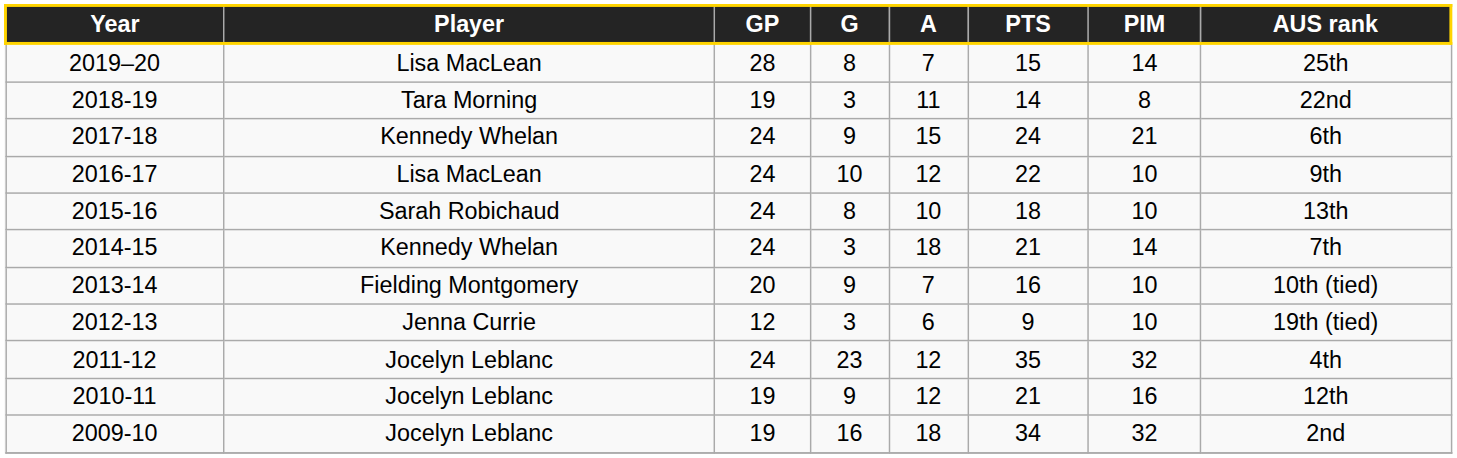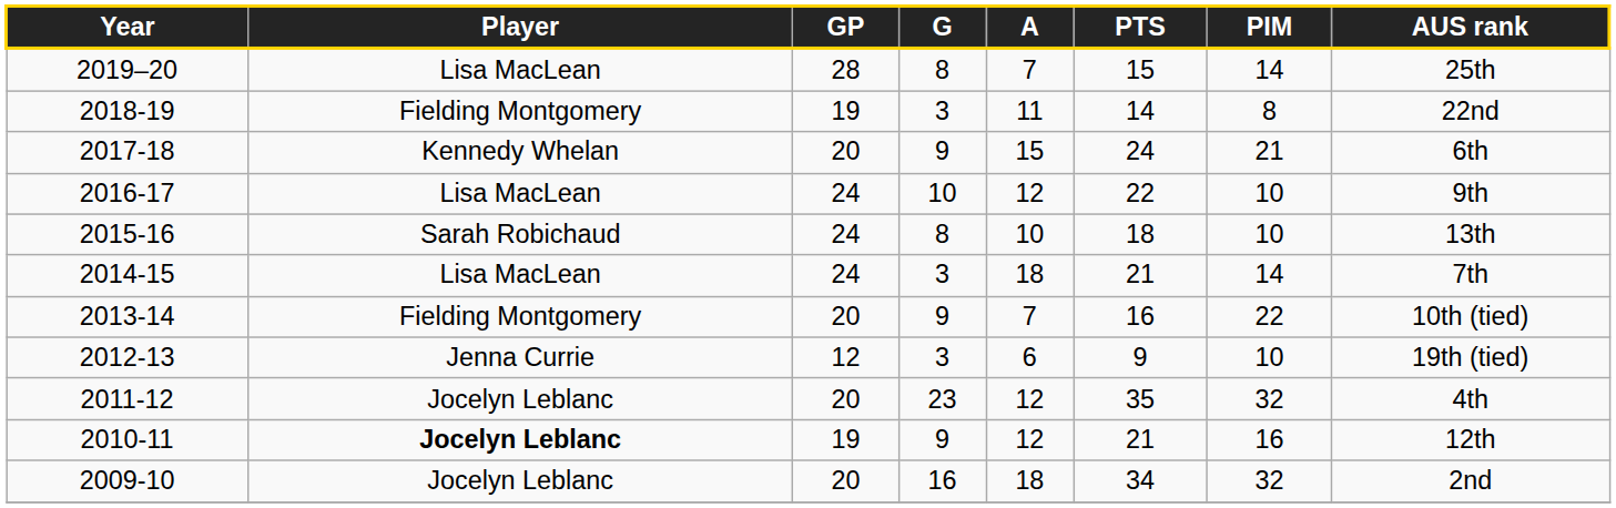2018-19 | Player: Tara Morning -> Fielding Montgomery
2017-18 | GP: 24 -> 20
2014-15 | Player: Kennedy Whelan -> Lisa MacLean
2013-14 | PIM: 10 -> 22
2011-12 | GP: 24 -> 20
2010-11 | Player: normal -> bold
2009-10 | GP: 19 -> 20
